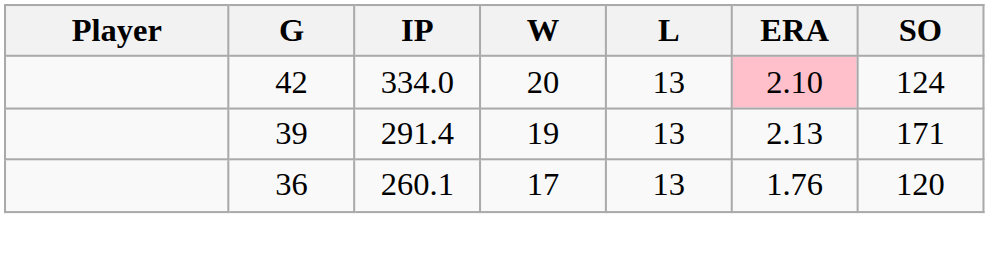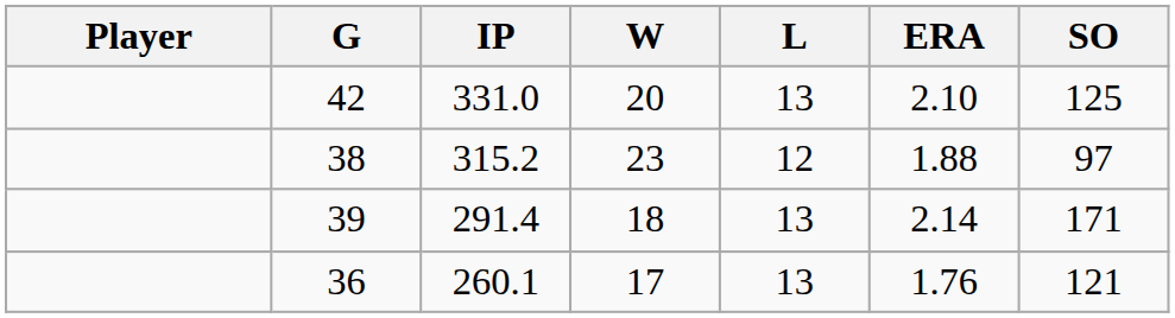42 | IP: 334.0 -> 331.0
42 | ERA: pink background -> no background
42 | SO: 124 -> 125
+ row: 38 | 315.2 | 23 | 12 | 1.88 | 97
39 | W: 19 -> 18
39 | ERA: 2.13 -> 2.14
36 | SO: 120 -> 121
